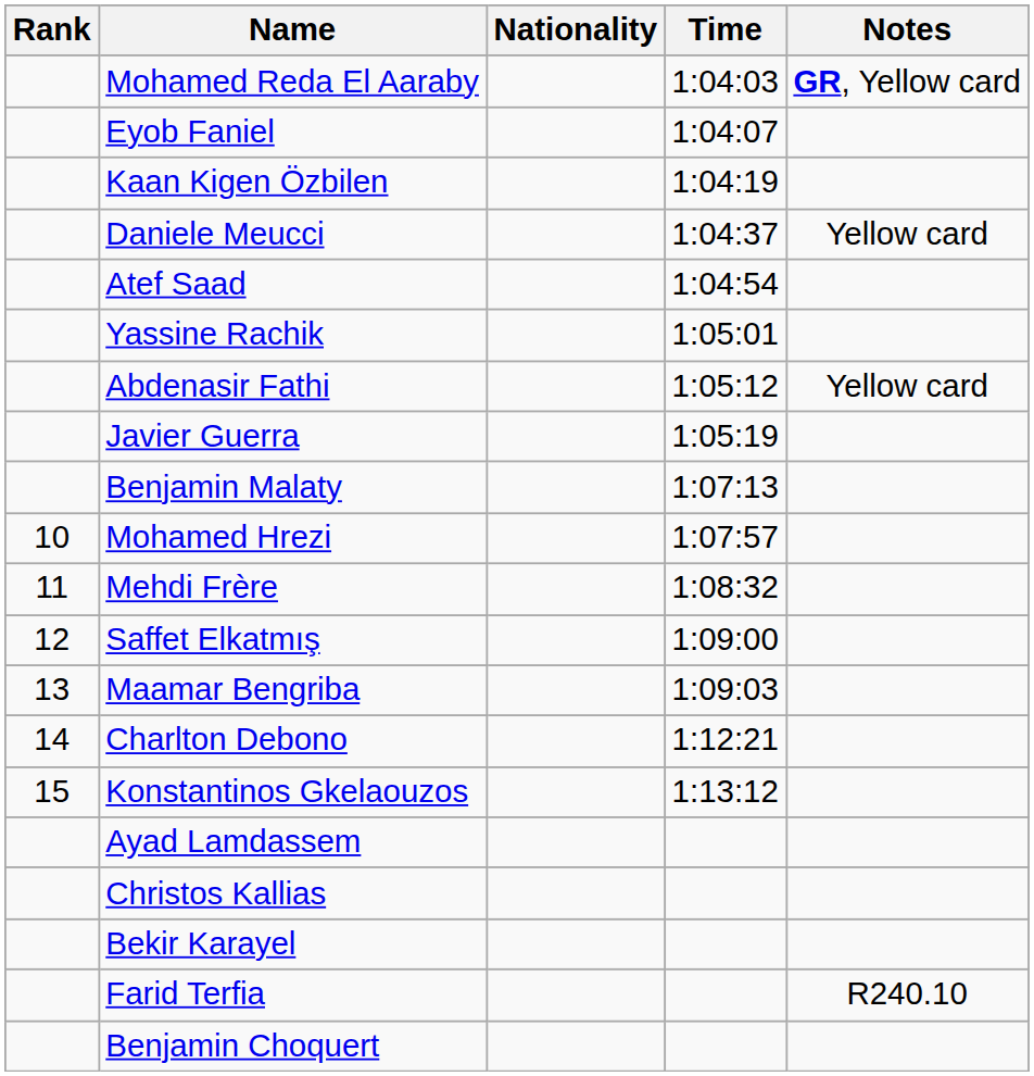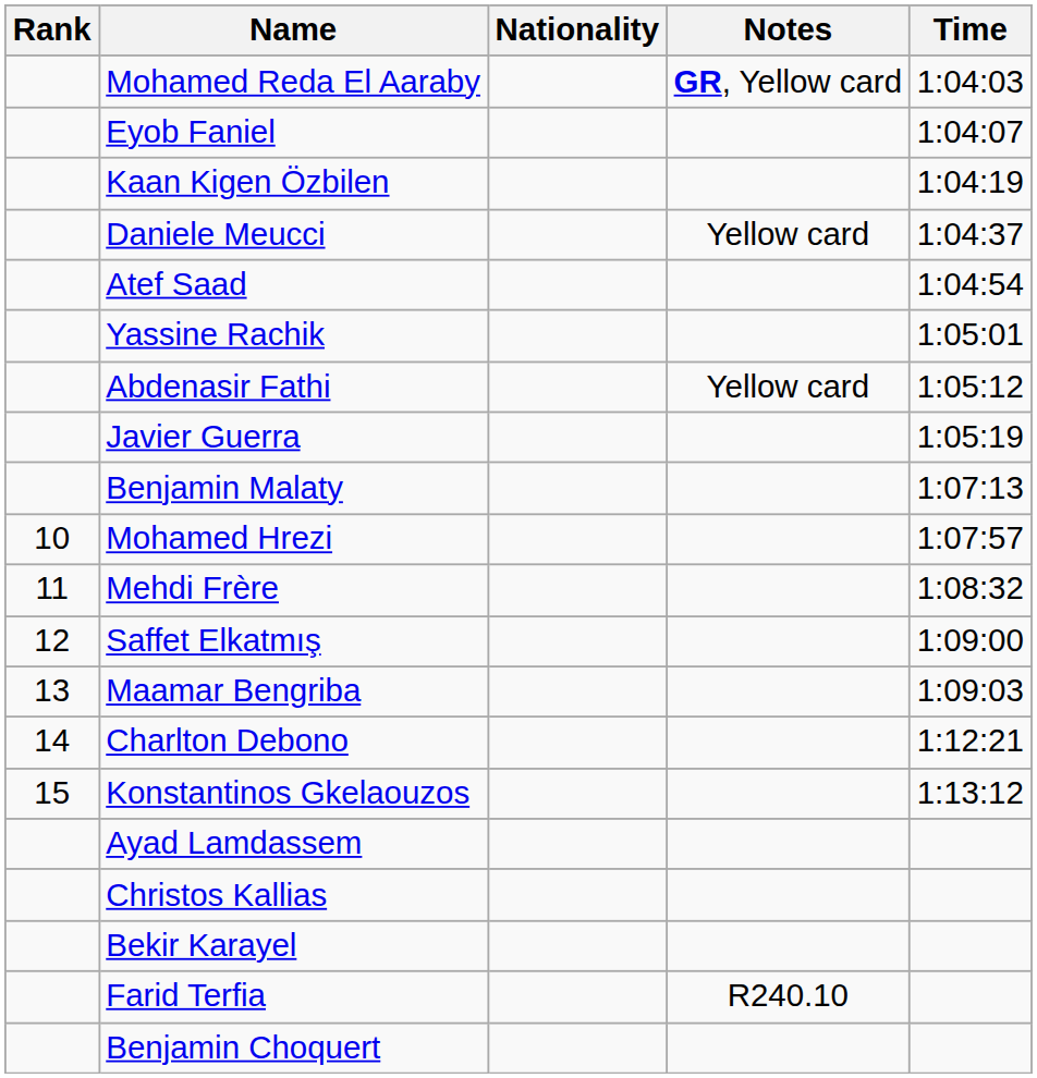columns swapped: Time <-> Notes
